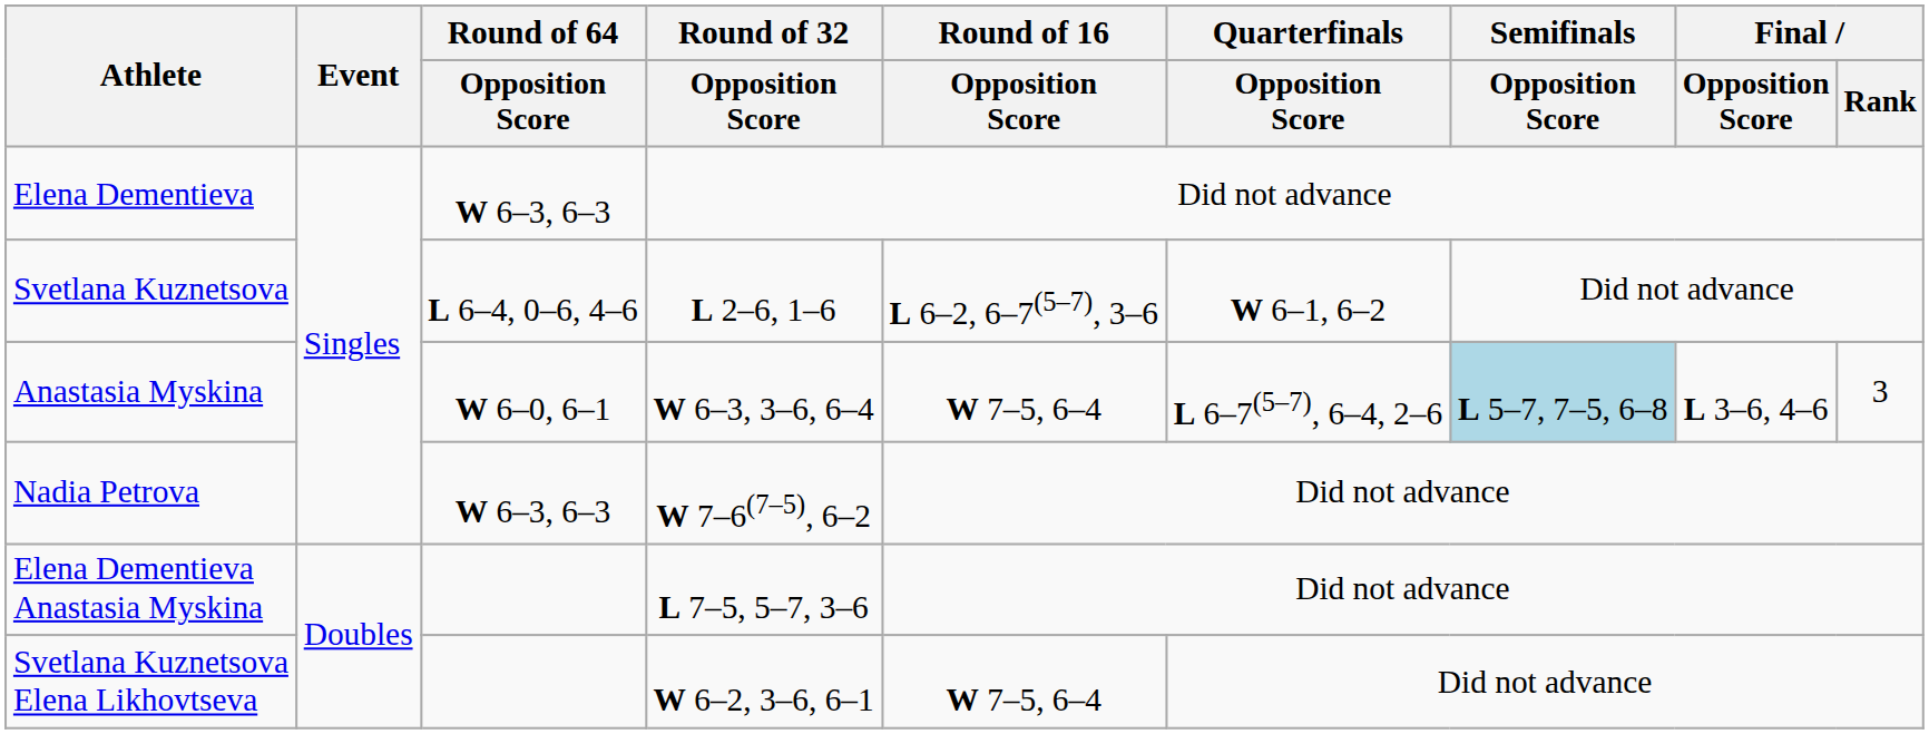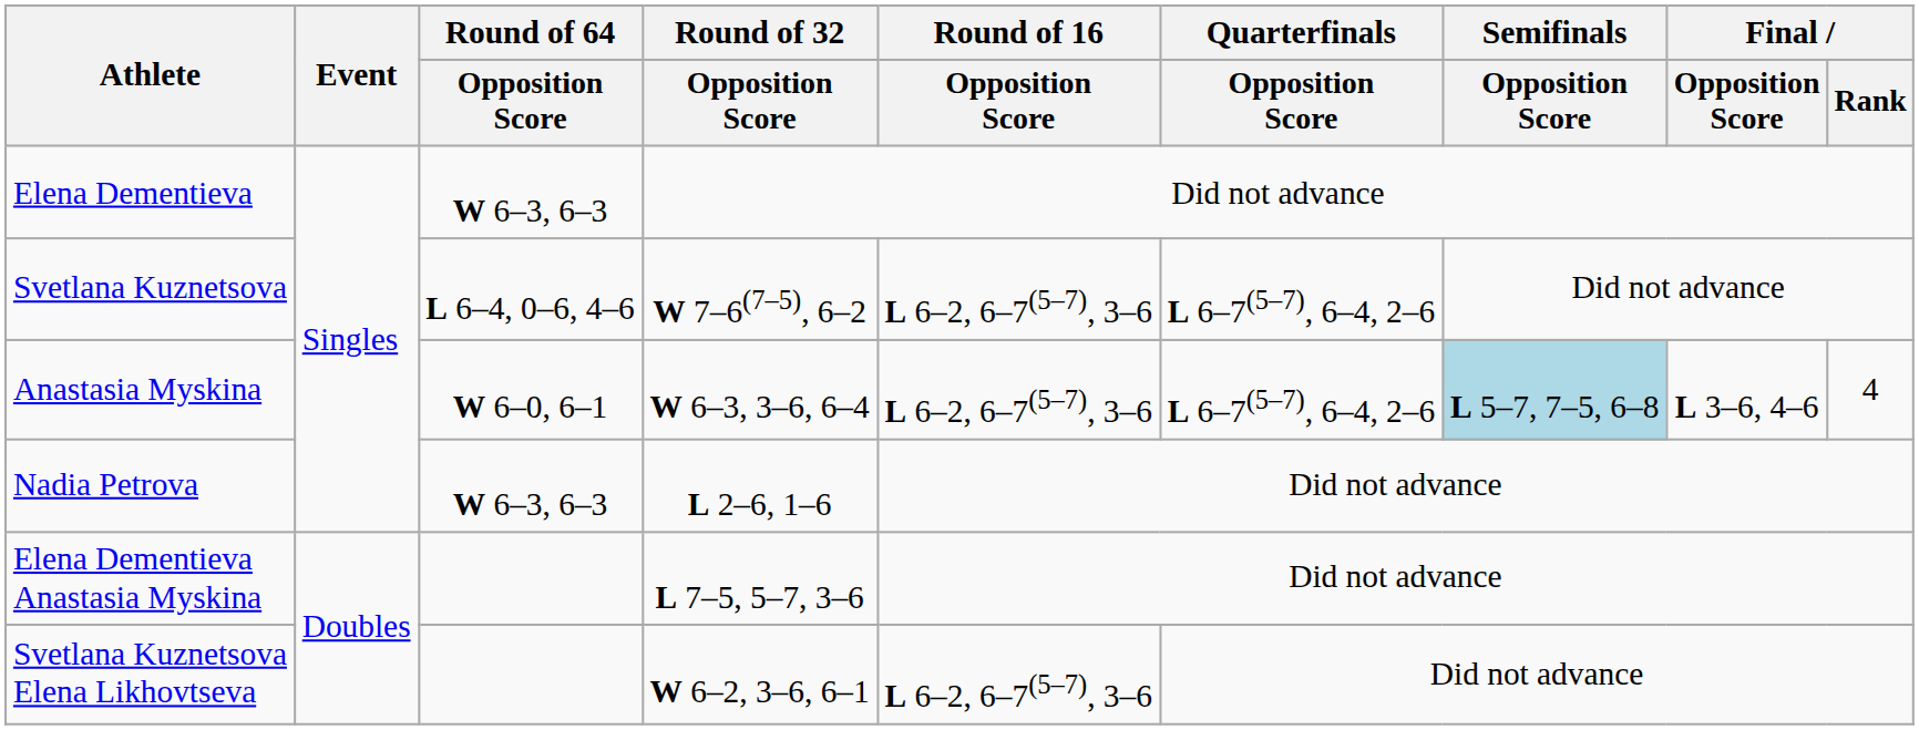Svetlana Kuznetsova | Round of 32 / Opposition Score: L 2–6, 1–6 -> W 7–6(7–5), 6–2
Svetlana Kuznetsova | Quarterfinals / Opposition Score: W 6–1, 6–2 -> L 6–7(5–7), 6–4, 2–6
Anastasia Myskina | Round of 16 / Opposition Score: W 7–5, 6–4 -> L 6–2, 6–7(5–7), 3–6
Anastasia Myskina | Final / Rank: 3 -> 4
Nadia Petrova | Round of 32 / Opposition Score: W 7–6(7–5), 6–2 -> L 2–6, 1–6
Svetlana Kuznetsova Elena Likhovtseva | Round of 16 / Opposition Score: W 7–5, 6–4 -> L 6–2, 6–7(5–7), 3–6
